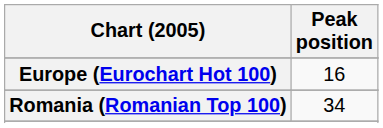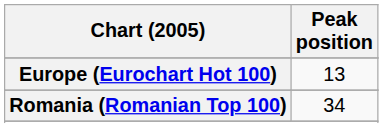Europe (Eurochart Hot 100) | Peak position: 16 -> 13
